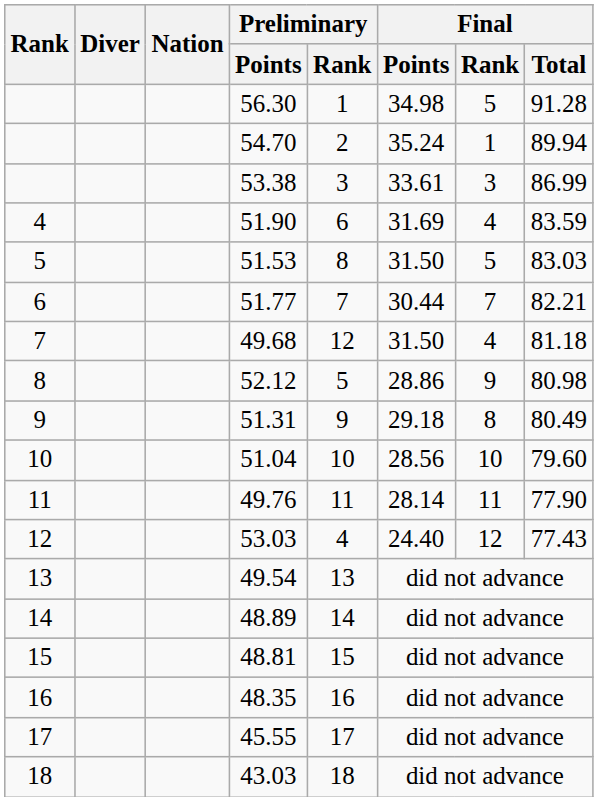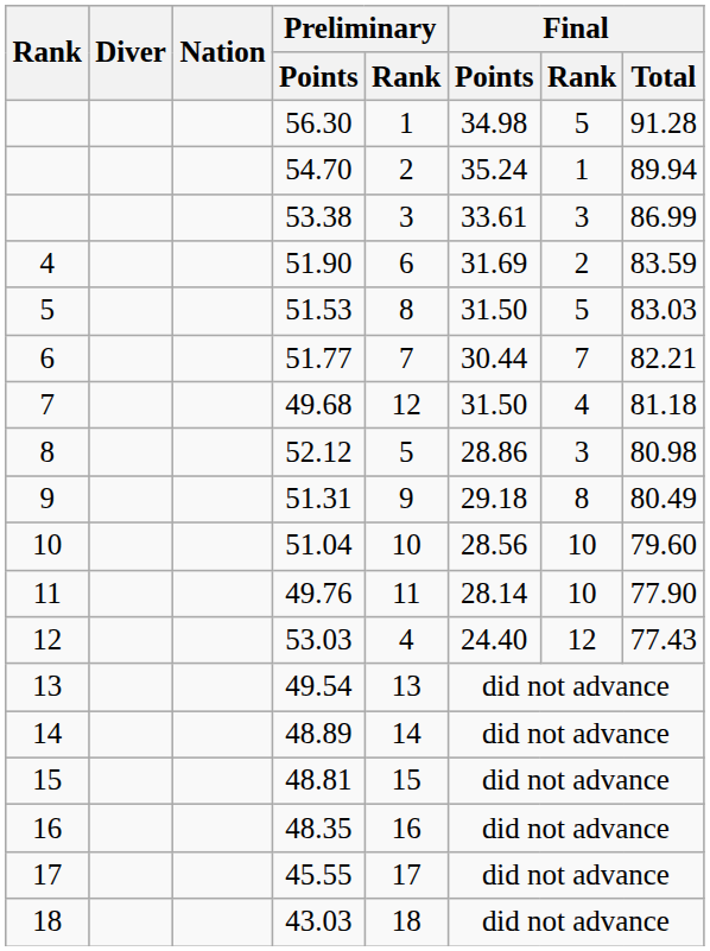51.90 | Final / Rank: 4 -> 2
52.12 | Final / Rank: 9 -> 3
49.76 | Final / Rank: 11 -> 10
